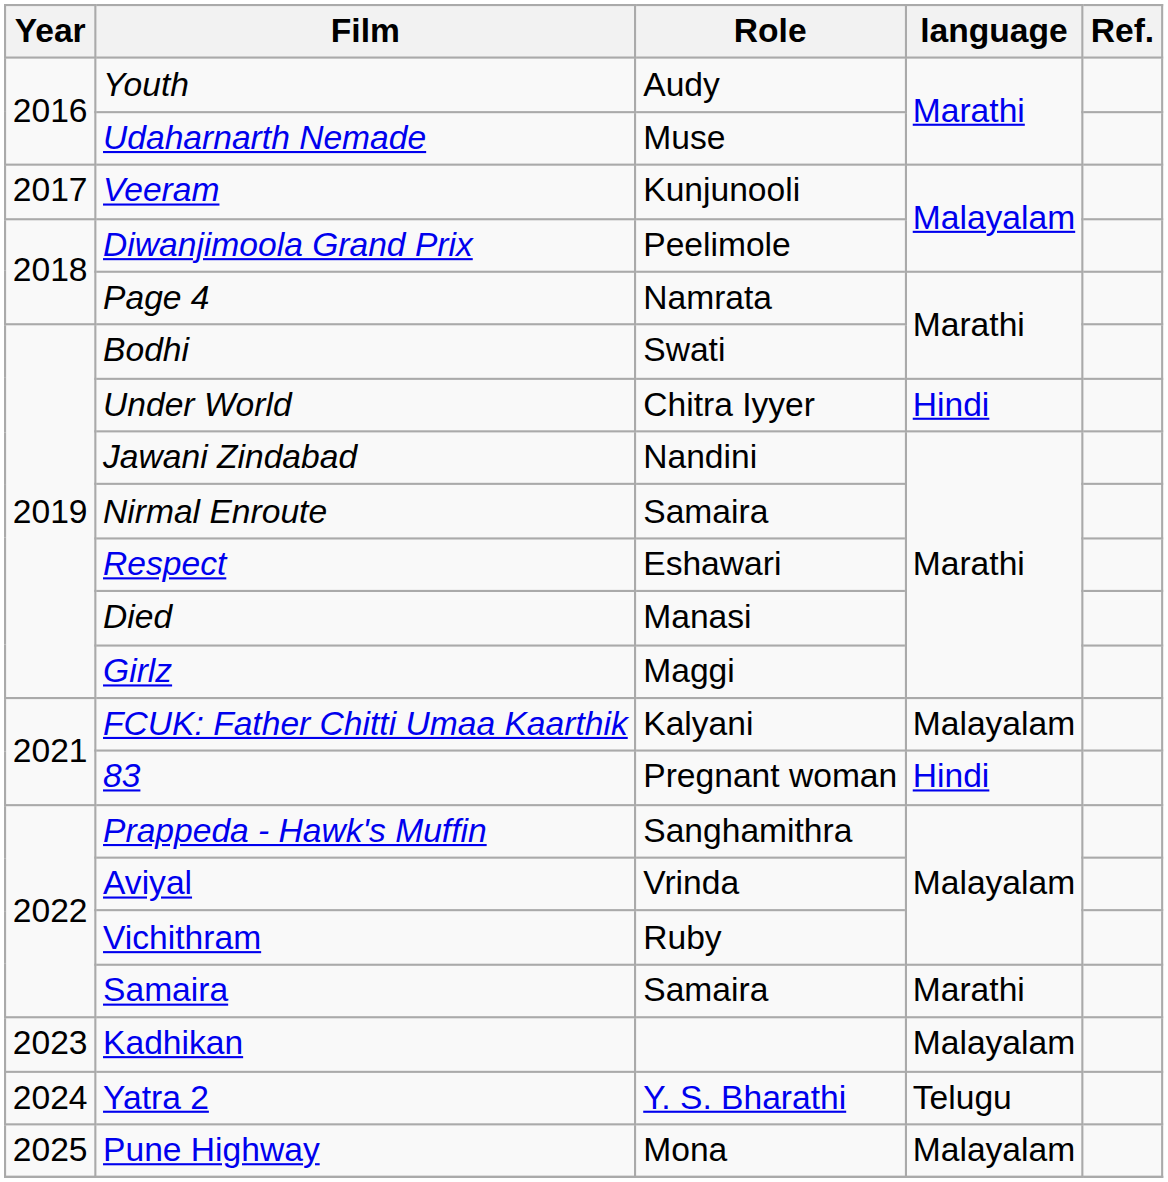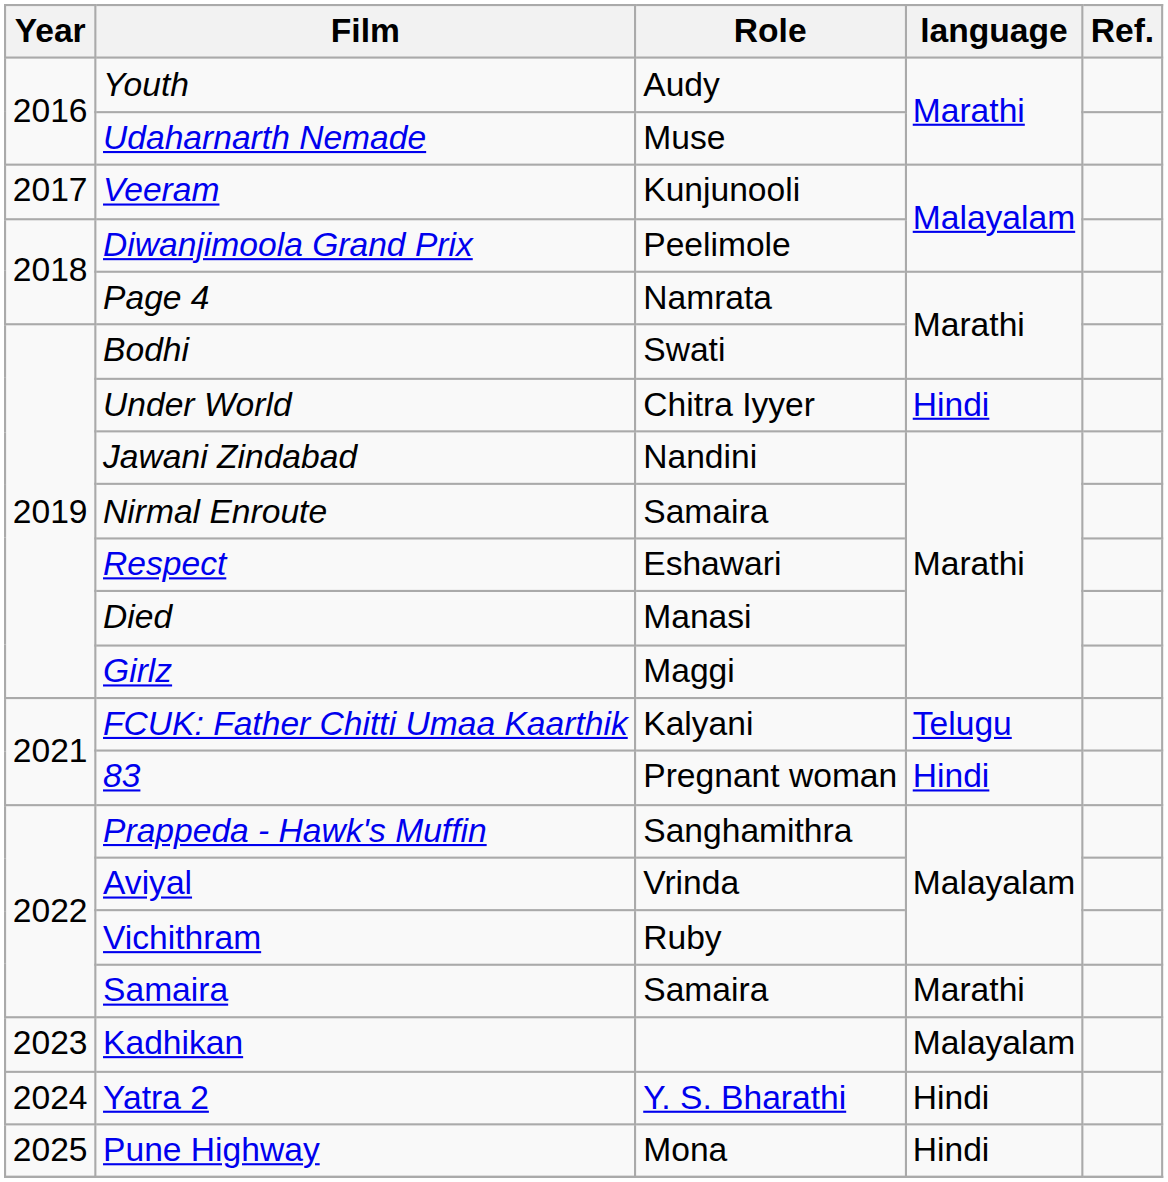FCUK: Father Chitti Umaa Kaarthik | language: Malayalam -> Telugu
Yatra 2 | language: Telugu -> Hindi
Pune Highway | language: Malayalam -> Hindi
